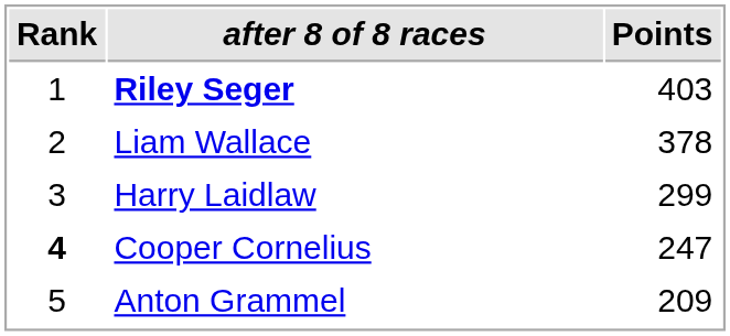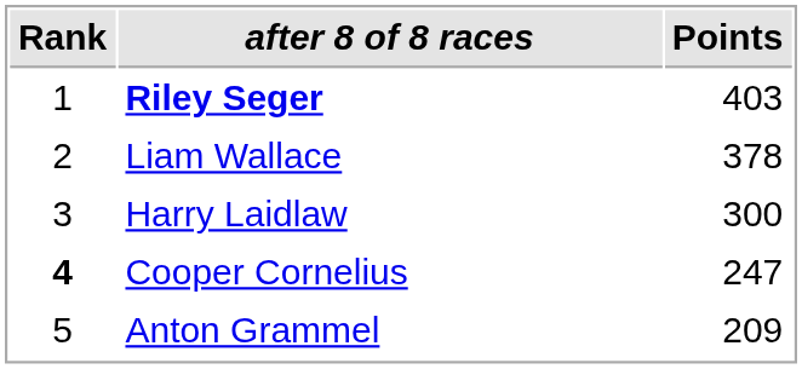Harry Laidlaw | Points: 299 -> 300
